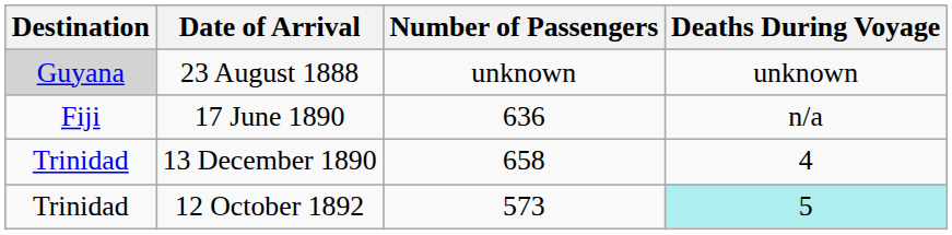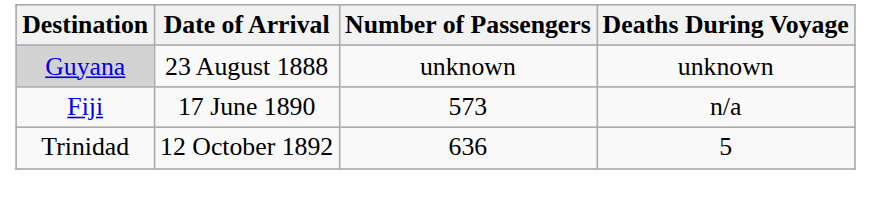17 June 1890 | Number of Passengers: 636 -> 573
- row: Trinidad | 13 December 1890 | 658 | 4
12 October 1892 | Number of Passengers: 573 -> 636
12 October 1892 | Deaths During Voyage: paleturquoise background -> no background
